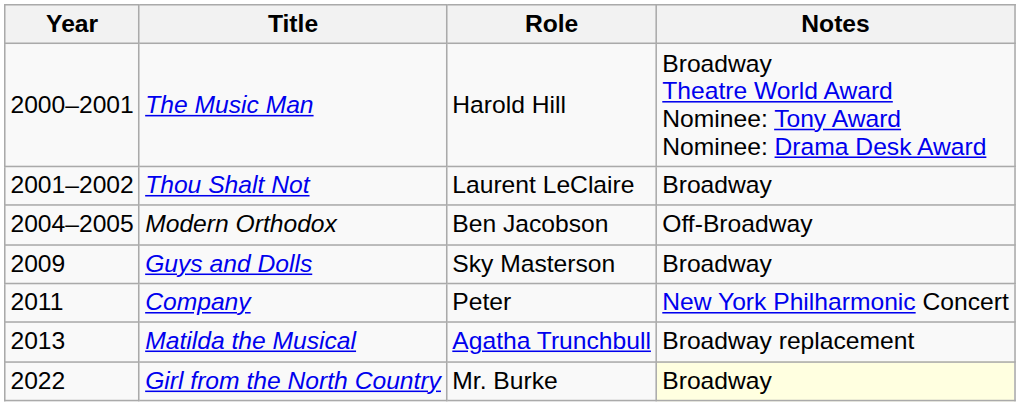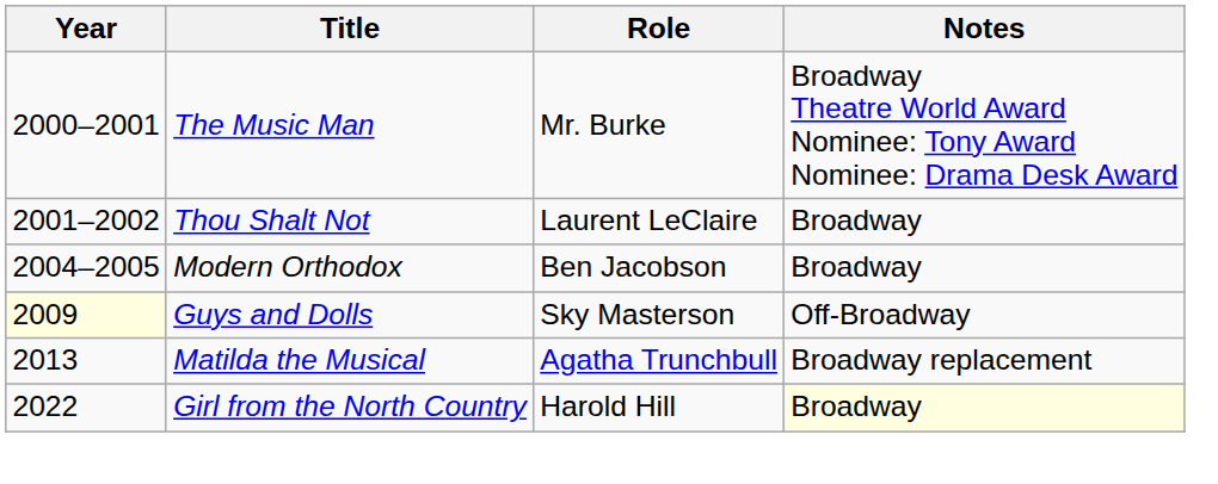The Music Man | Role: Harold Hill -> Mr. Burke
Modern Orthodox | Notes: Off-Broadway -> Broadway
Guys and Dolls | Year: no background -> lightyellow background
Guys and Dolls | Notes: Broadway -> Off-Broadway
- row: 2011 | Company | Peter | New York Philharmonic Concert
Girl from the North Country | Role: Mr. Burke -> Harold Hill
